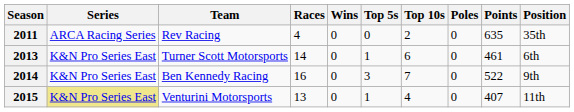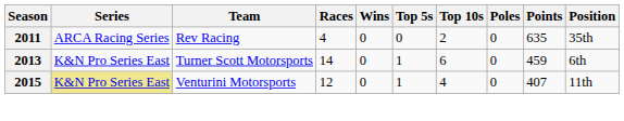2013 | Points: 461 -> 459
- row: 2014 | K&N Pro Series East | Ben Kennedy Racing | 16 | 0 | 3 | 7 | 0 | 522 | 9th
2015 | Races: 13 -> 12
